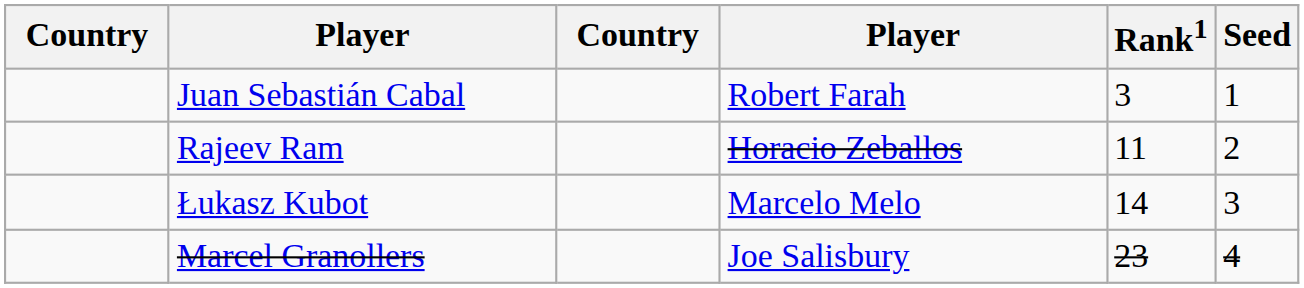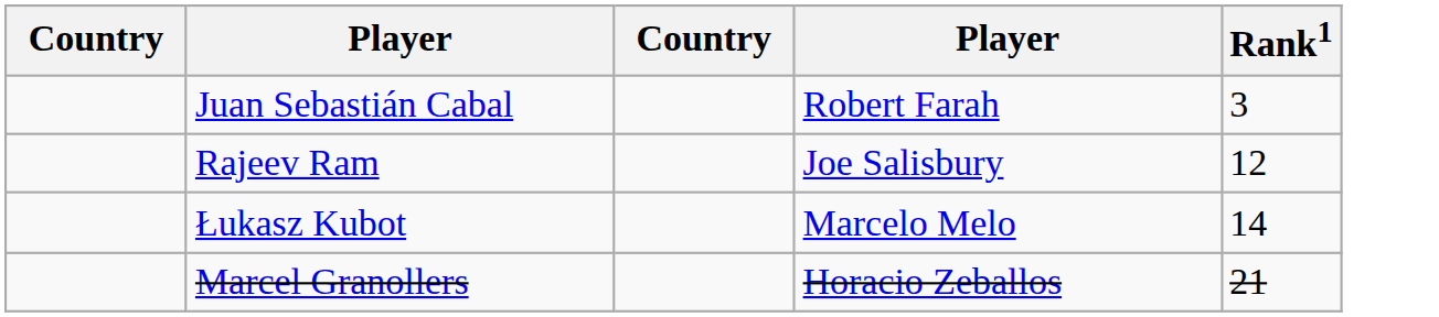- column: Seed | 1 | 2 | 3 | 4
Rajeev Ram | column 4: Horacio Zeballos -> Joe Salisbury
Rajeev Ram | Rank1: 11 -> 12
Marcel Granollers | column 4: Joe Salisbury -> Horacio Zeballos
Marcel Granollers | Rank1: 23 -> 21
